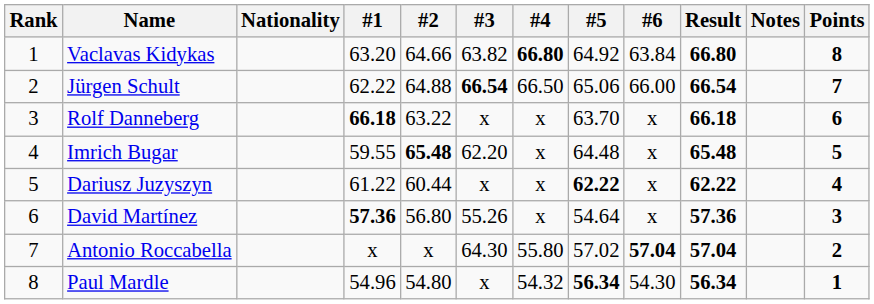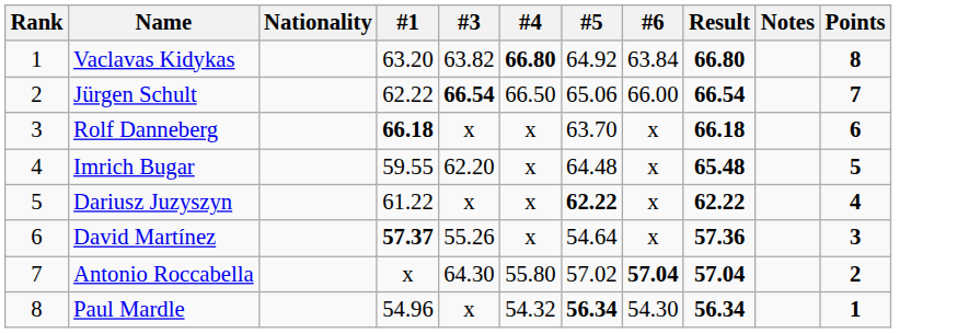- column: #2 | 64.66 | 64.88 | 63.22 | 65.48 | 60.44 | 56.80 | x | 54.80
David Martínez | #1: 57.36 -> 57.37
